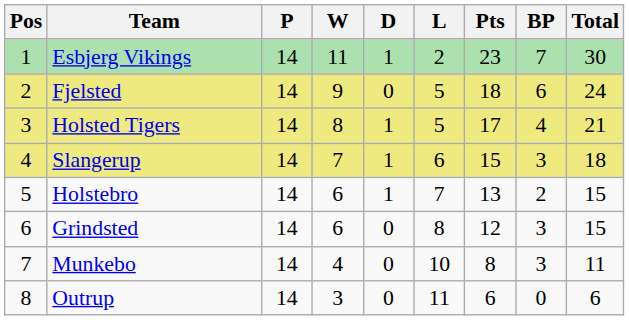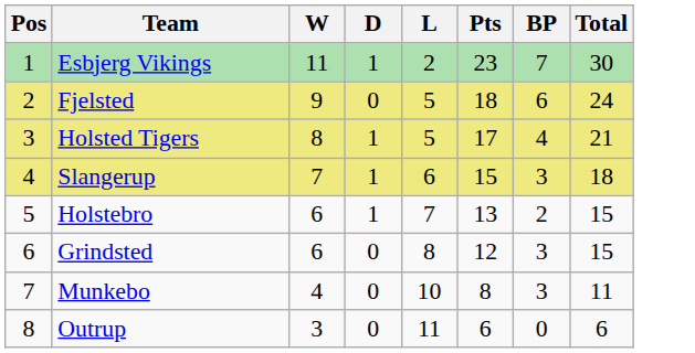- column: P | 14 | 14 | 14 | 14 | 14 | 14 | 14 | 14
